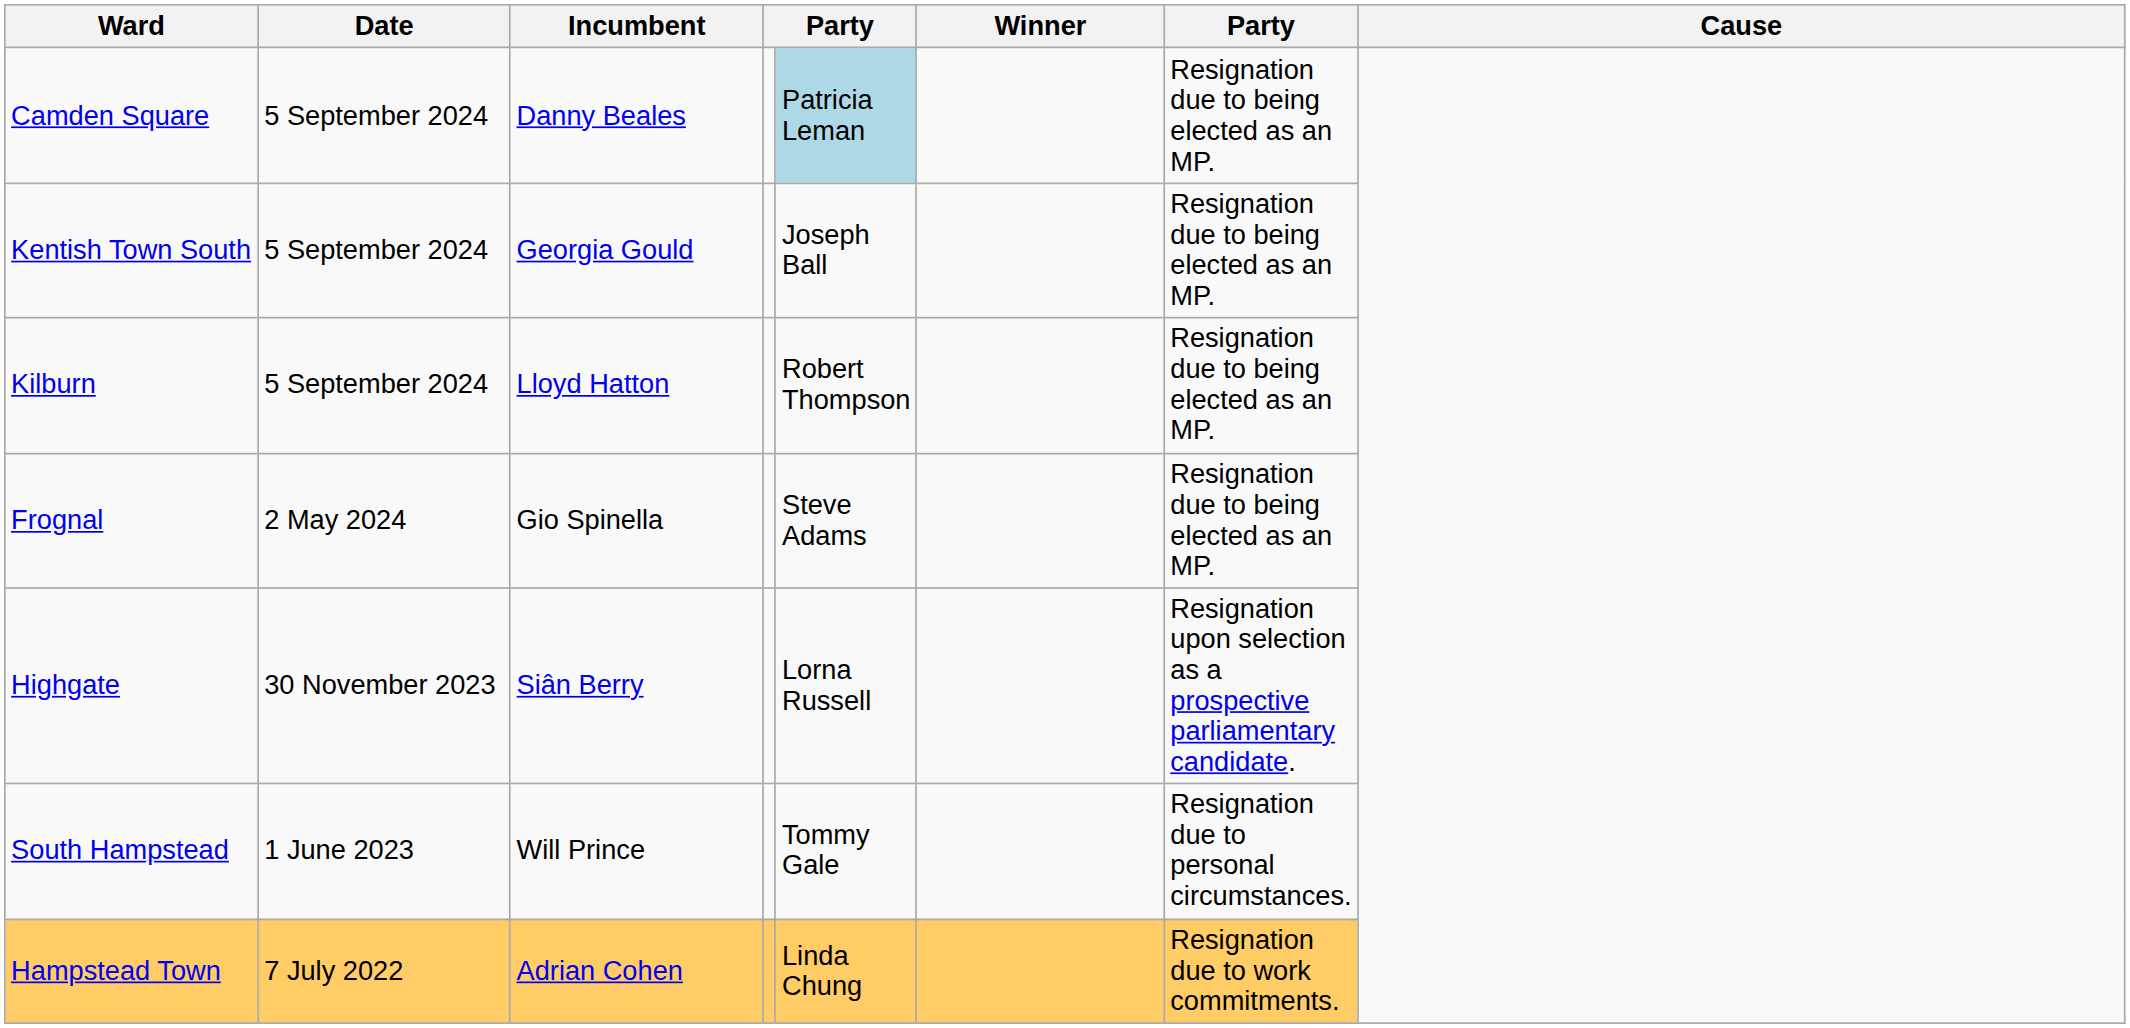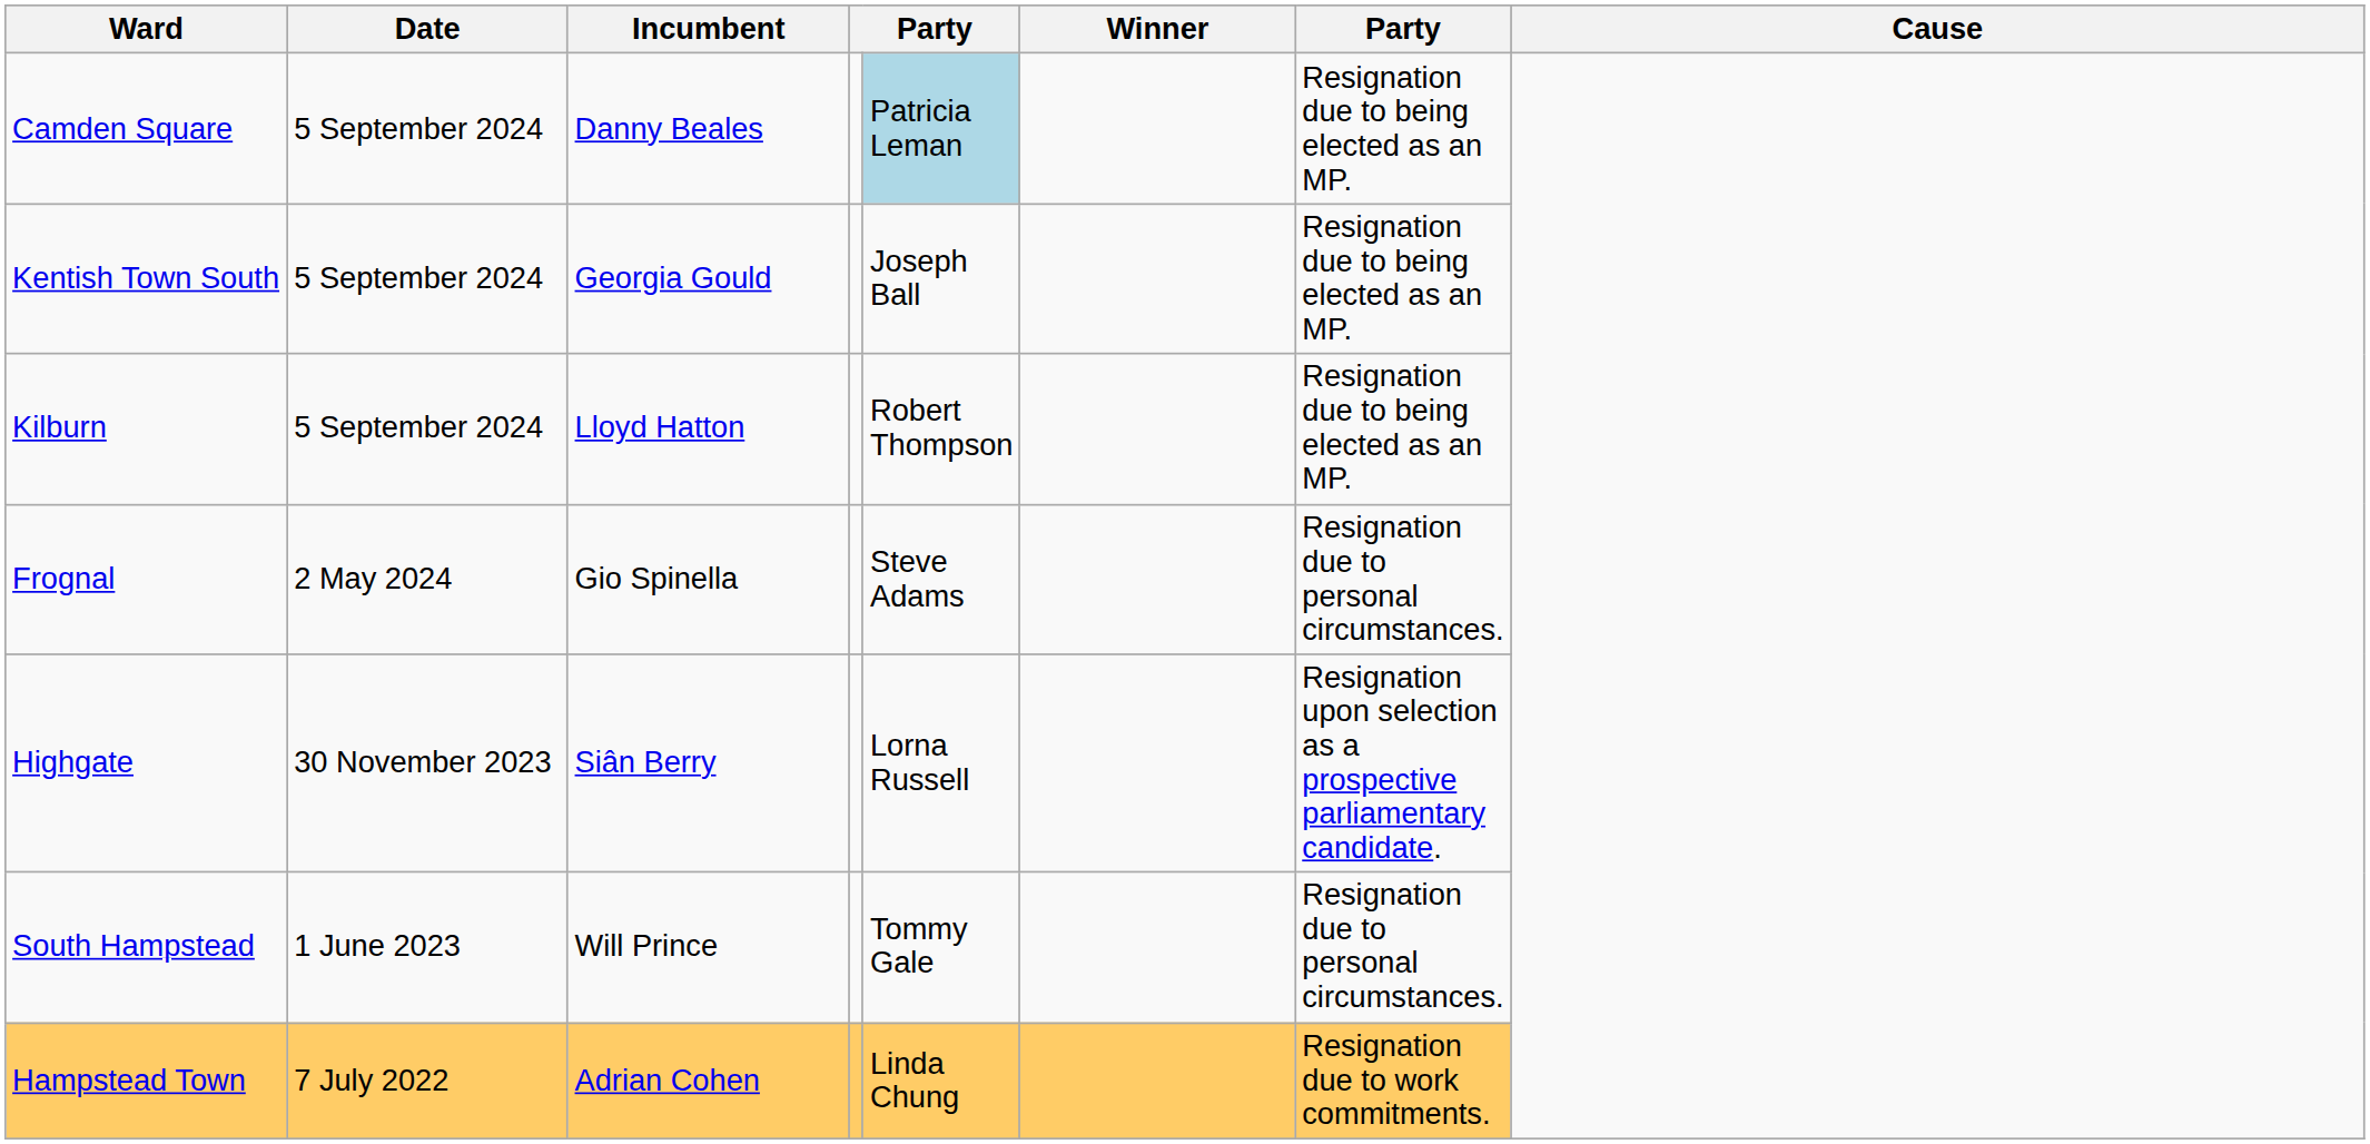Frognal | column 7: Resignation due to being elected as an MP. -> Resignation due to personal circumstances.
